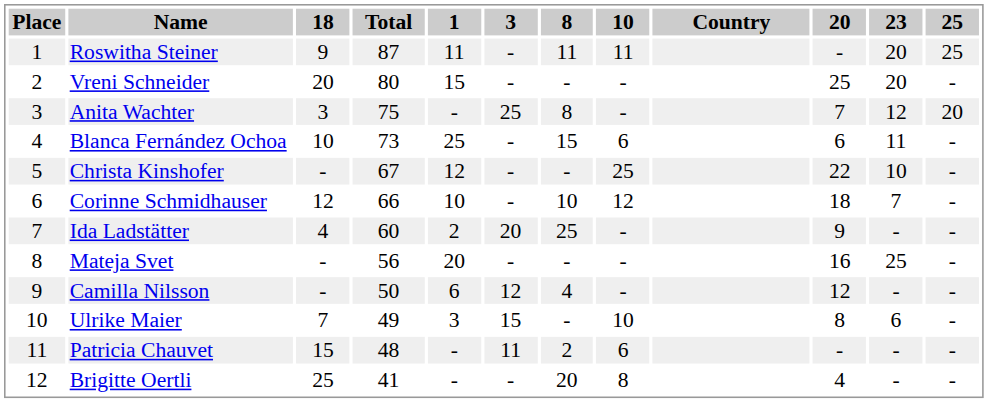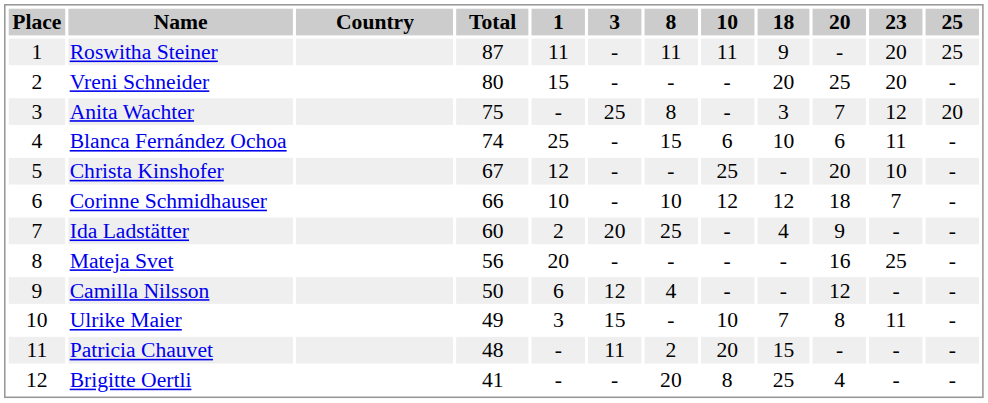columns swapped: Country <-> 18
Blanca Fernández Ochoa | Total: 73 -> 74
Christa Kinshofer | 20: 22 -> 20
Ulrike Maier | 23: 6 -> 11
Patricia Chauvet | 10: 6 -> 20
